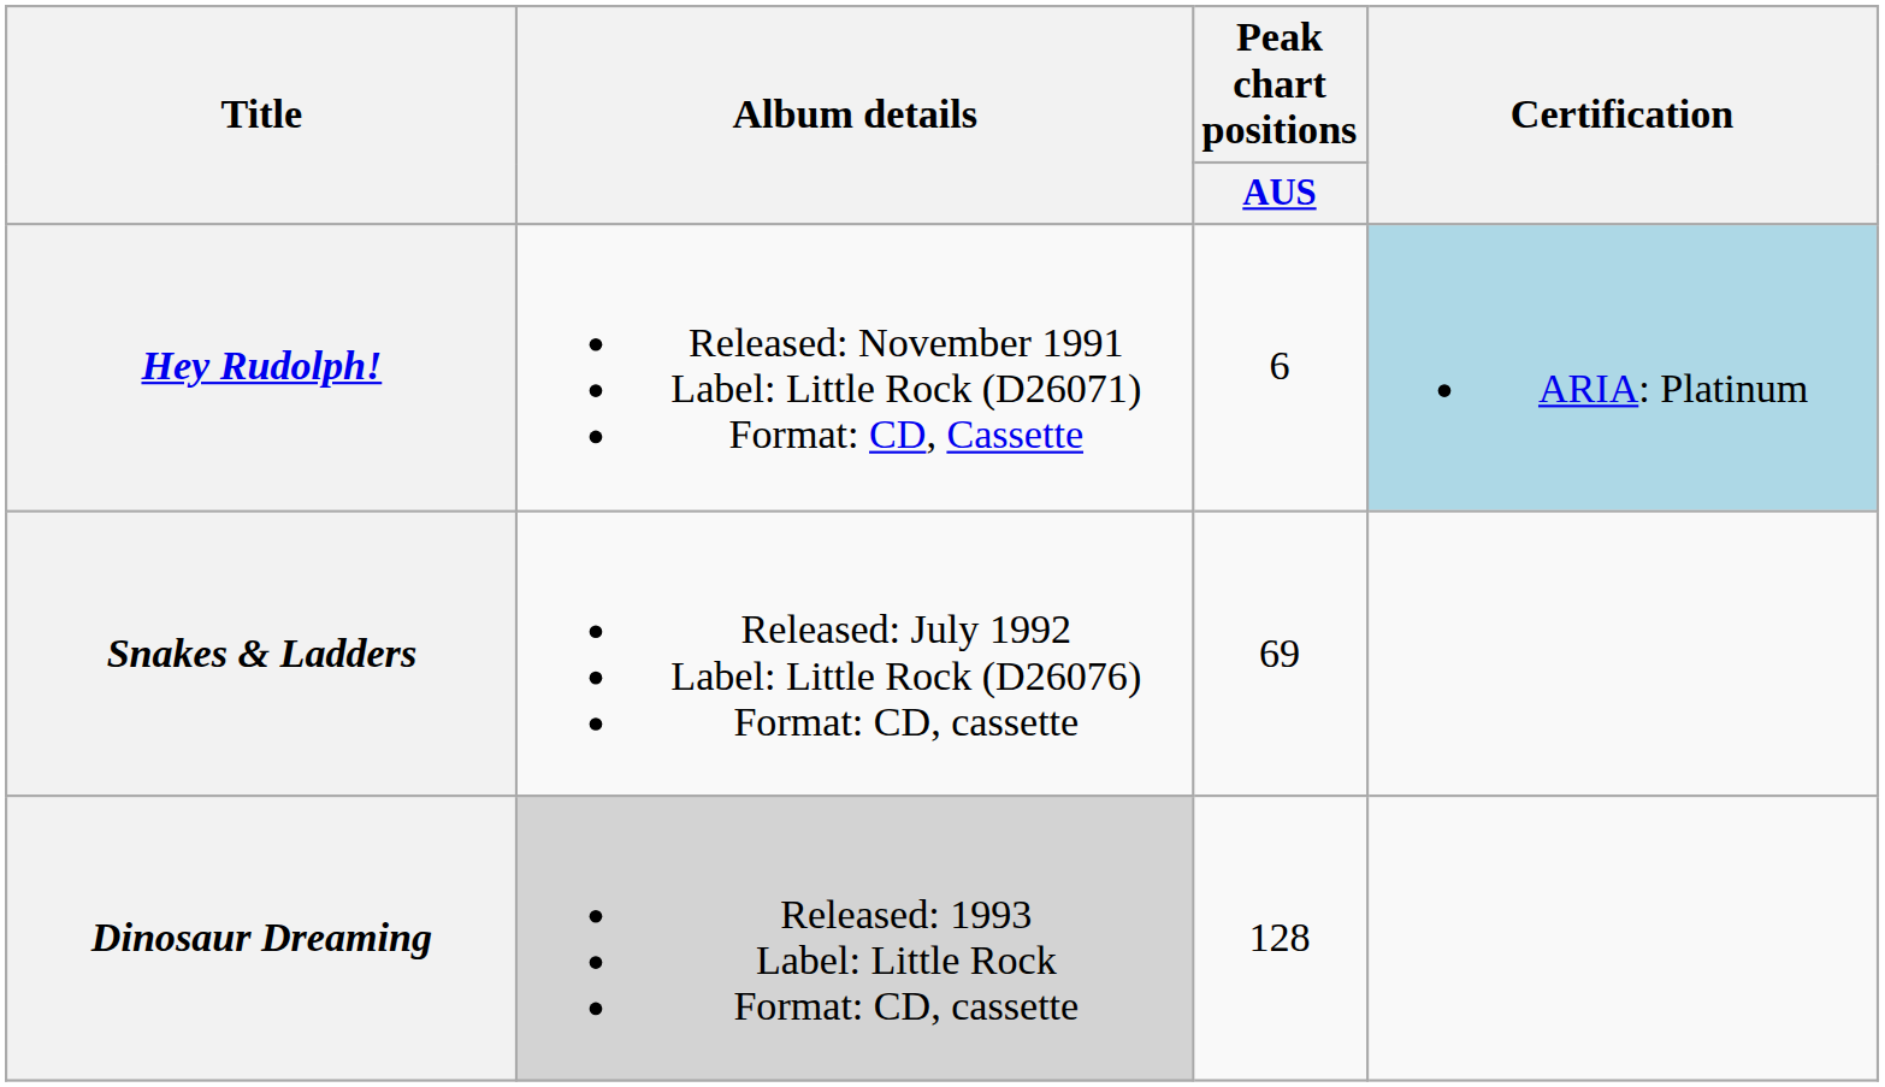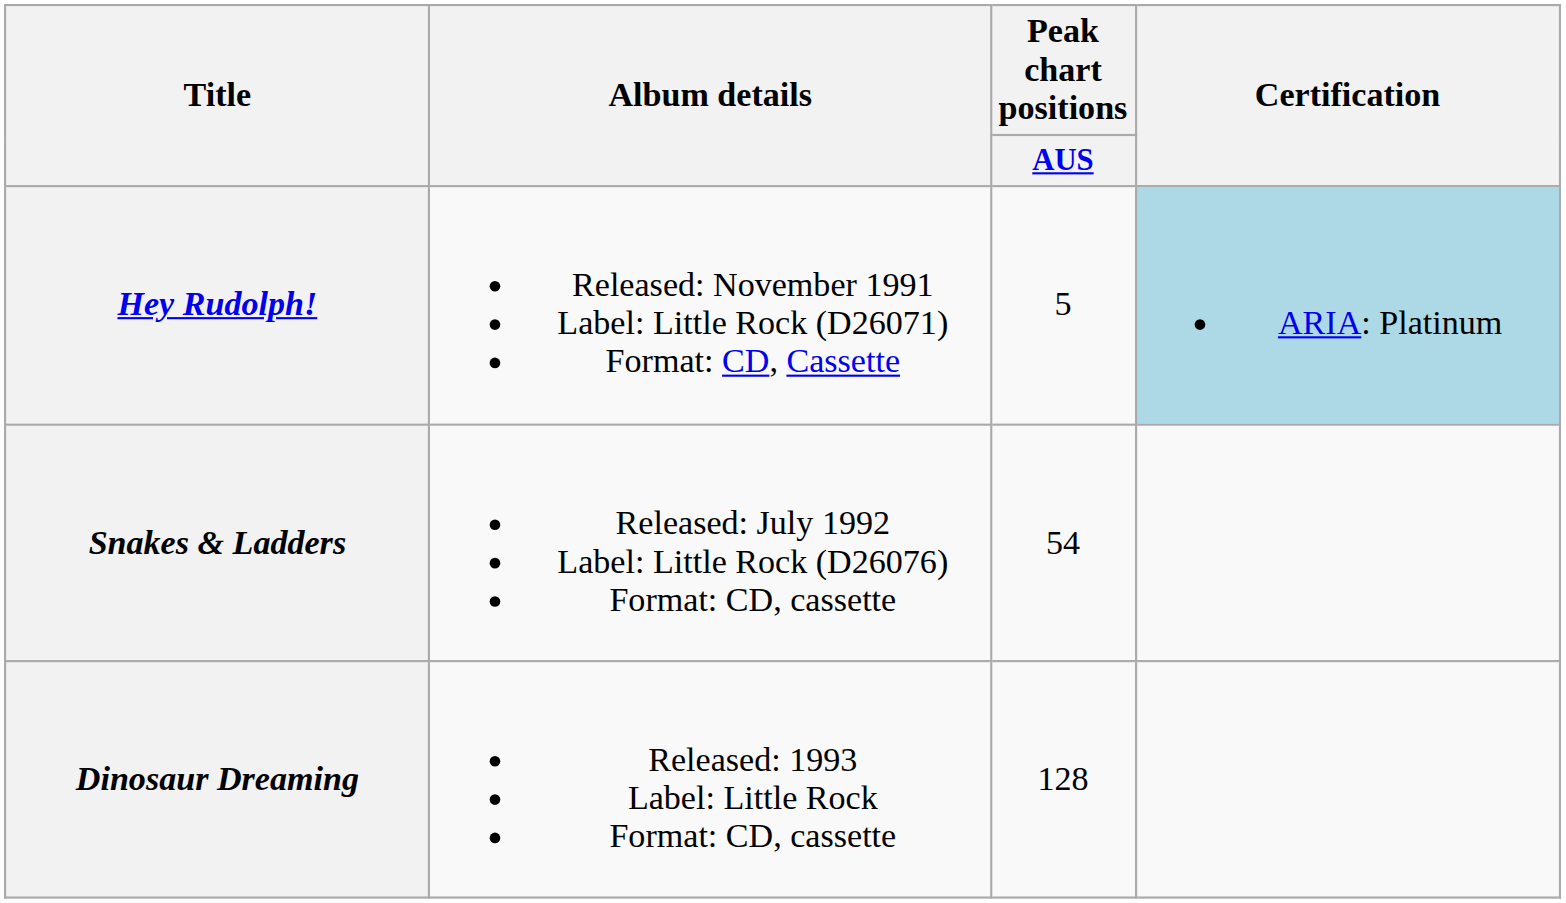Hey Rudolph! | Peak chart positions / AUS: 6 -> 5
Snakes & Ladders | Peak chart positions / AUS: 69 -> 54
Dinosaur Dreaming | Album details: lightgrey background -> no background
